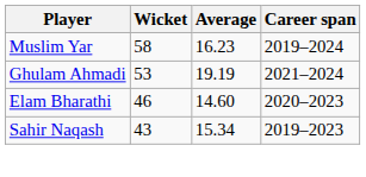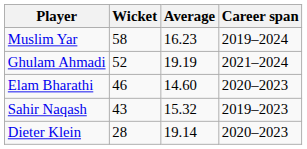Ghulam Ahmadi | Wicket: 53 -> 52
Sahir Naqash | Average: 15.34 -> 15.32
+ row: Dieter Klein | 28 | 19.14 | 2020–2023
